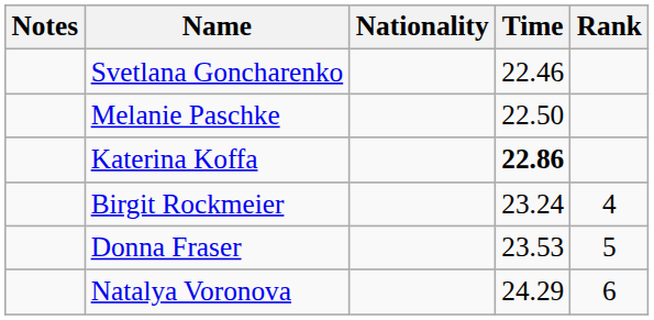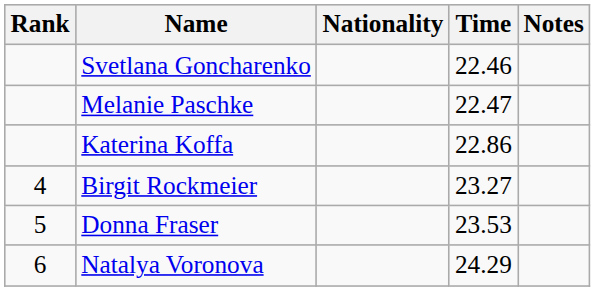columns swapped: Rank <-> Notes
Melanie Paschke | Time: 22.50 -> 22.47
Katerina Koffa | Time: bold -> normal
Birgit Rockmeier | Time: 23.24 -> 23.27
